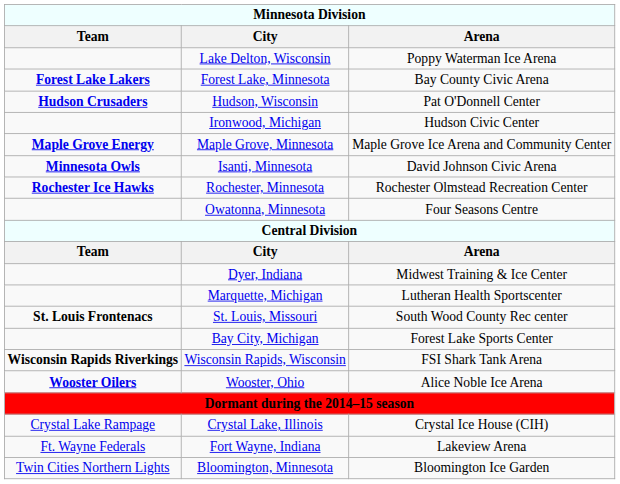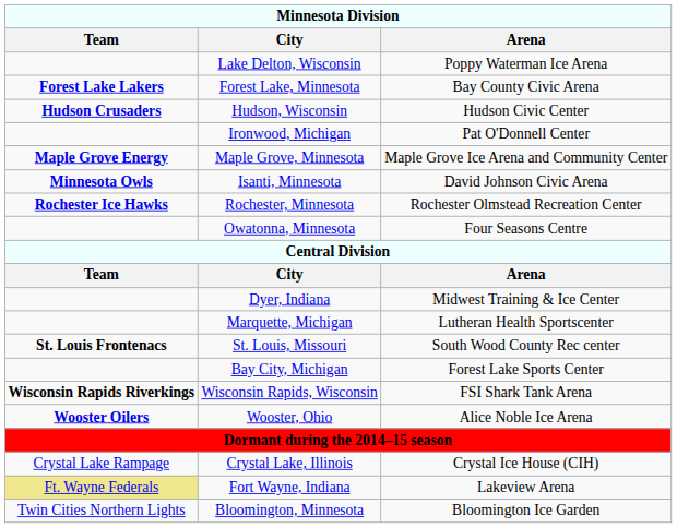Hudson, Wisconsin | Arena: Pat O'Donnell Center -> Hudson Civic Center
Ironwood, Michigan | Arena: Hudson Civic Center -> Pat O'Donnell Center
Fort Wayne, Indiana | Team: no background -> khaki background
